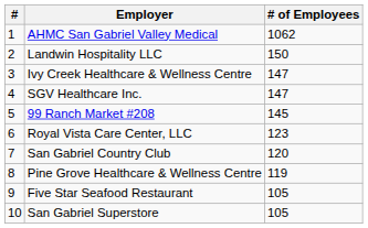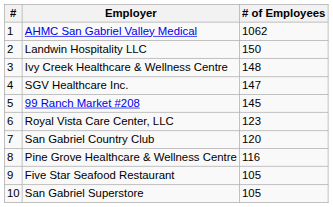Ivy Creek Healthcare & Wellness Centre | # of Employees: 147 -> 148
Pine Grove Healthcare & Wellness Centre | # of Employees: 119 -> 116
